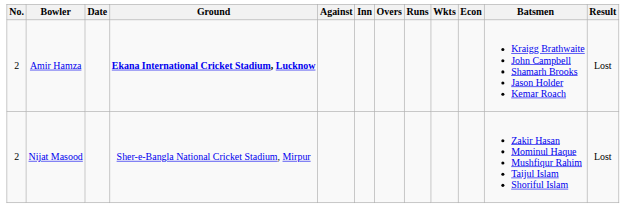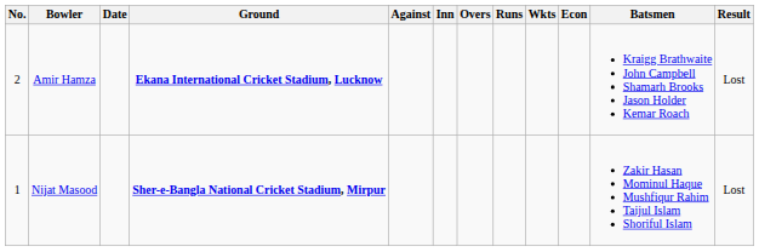Nijat Masood | No.: 2 -> 1
Nijat Masood | Ground: normal -> bold
